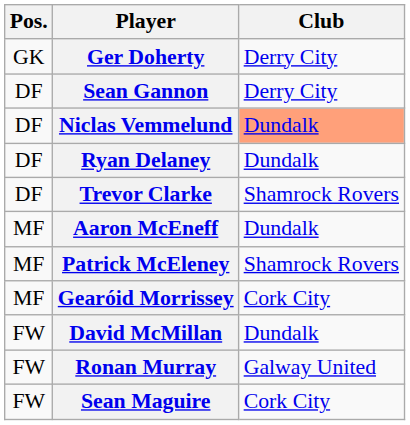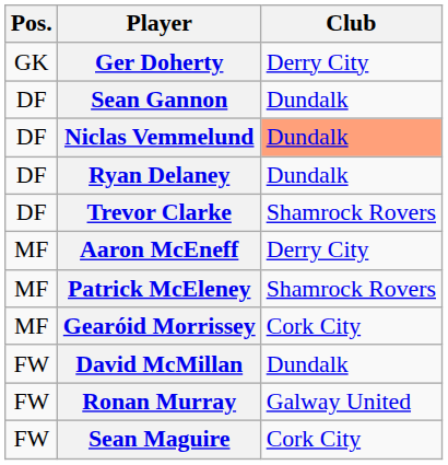Sean Gannon | Club: Derry City -> Dundalk
Aaron McEneff | Club: Dundalk -> Derry City
